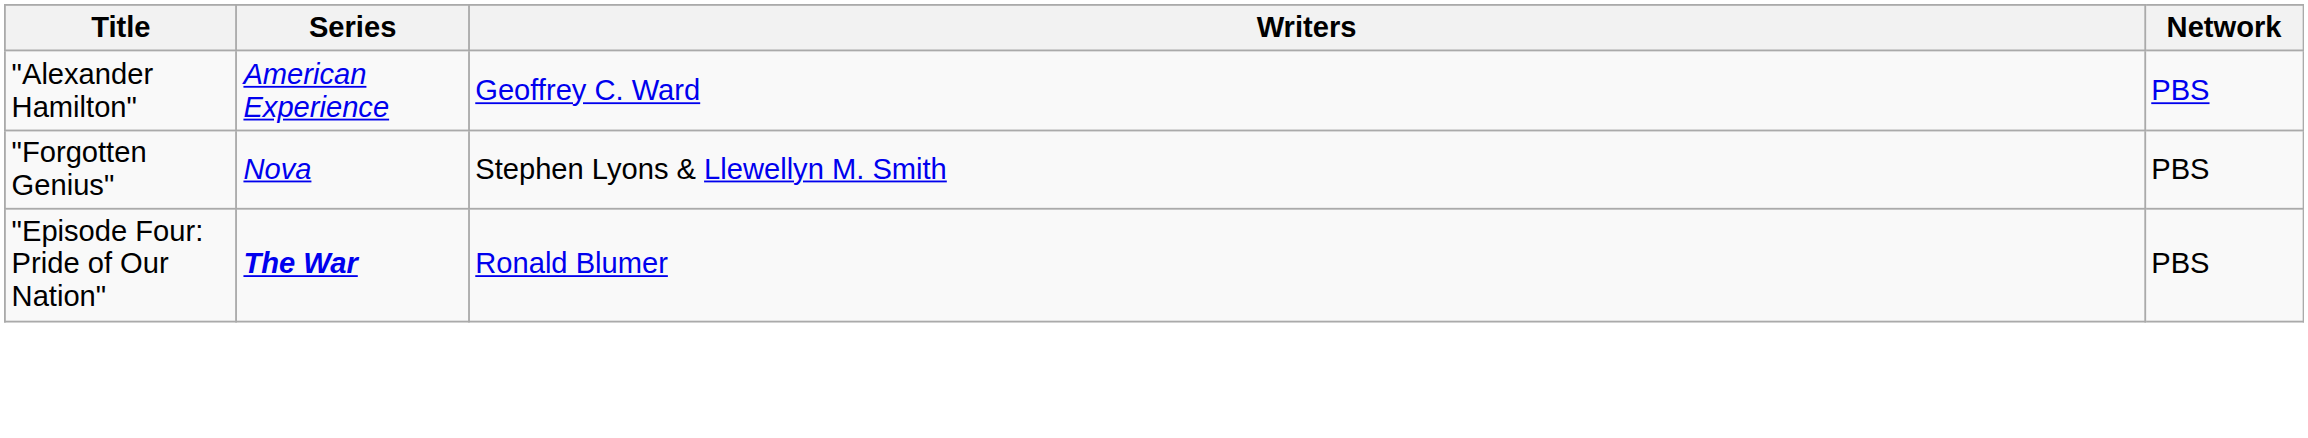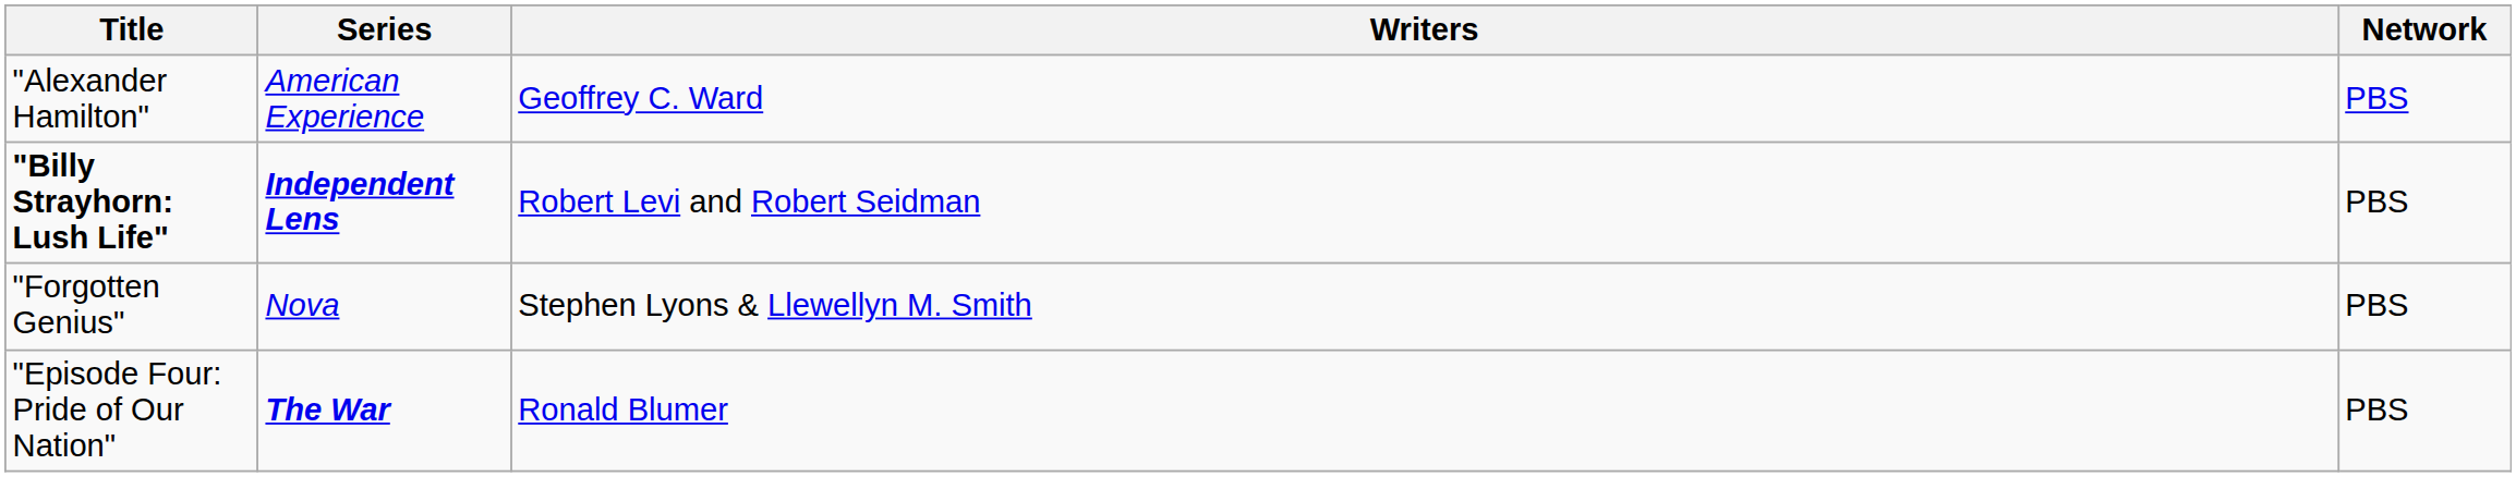+ row: "Billy Strayhorn: Lush Life" | Independent Lens | Robert Levi and Robert Seidman | PBS
